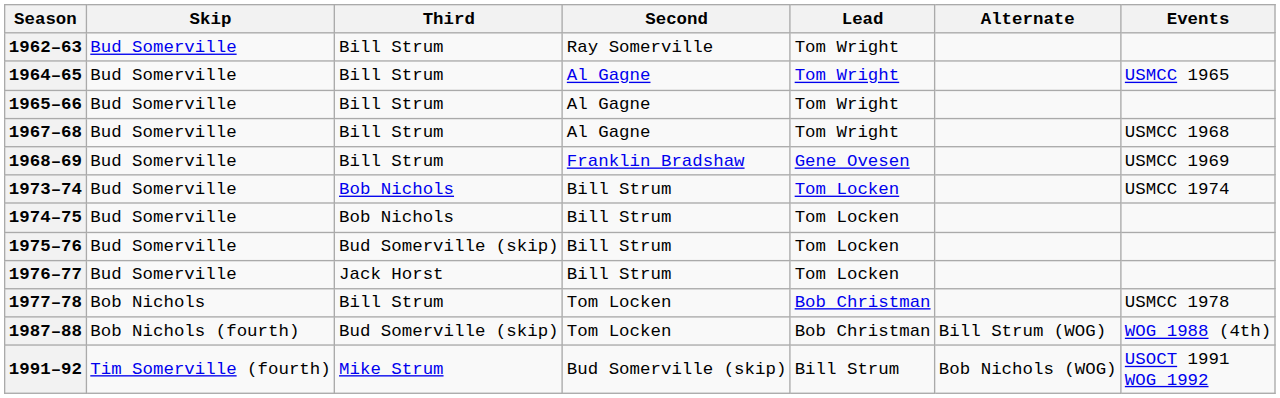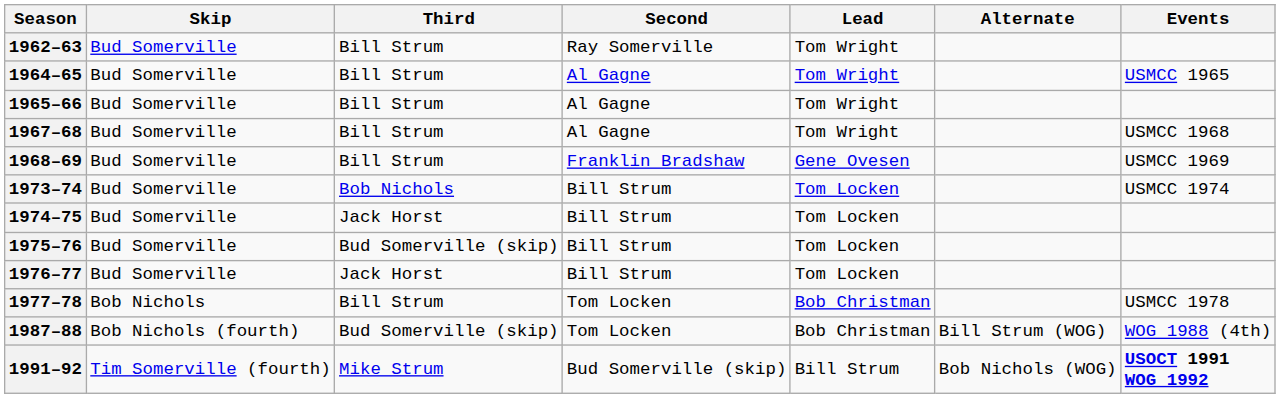1974–75 | Third: Bob Nichols -> Jack Horst
1991–92 | Events: normal -> bold
